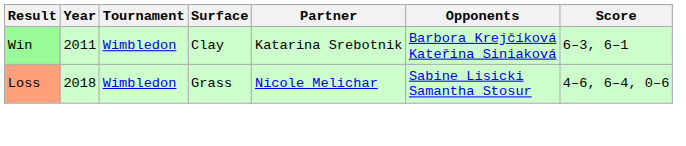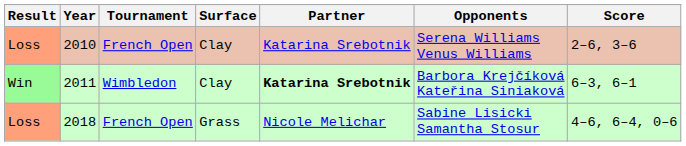+ row: Loss | 2010 | French Open | Clay | Katarina Srebotnik | Serena Williams Venus Williams | 2–6, 3–6
2011 | Partner: normal -> bold
2018 | Tournament: Wimbledon -> French Open
